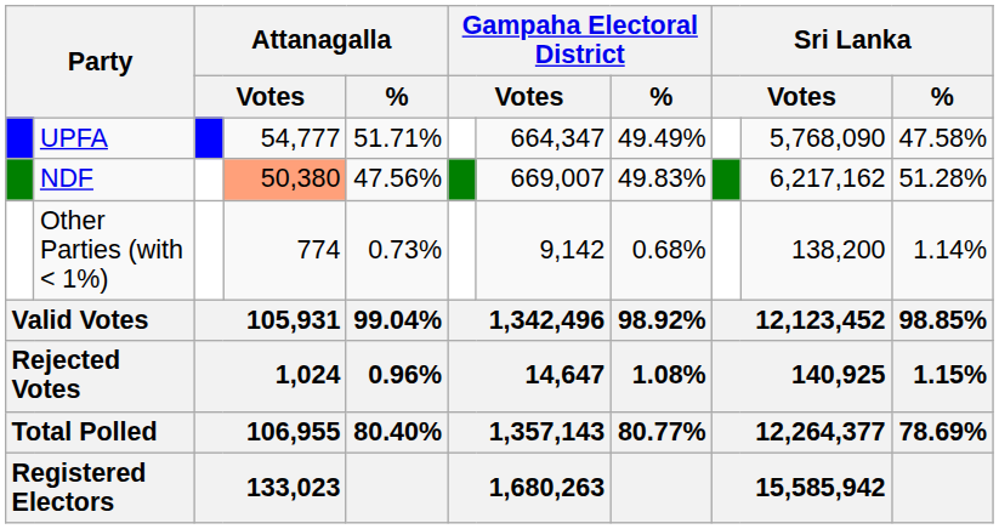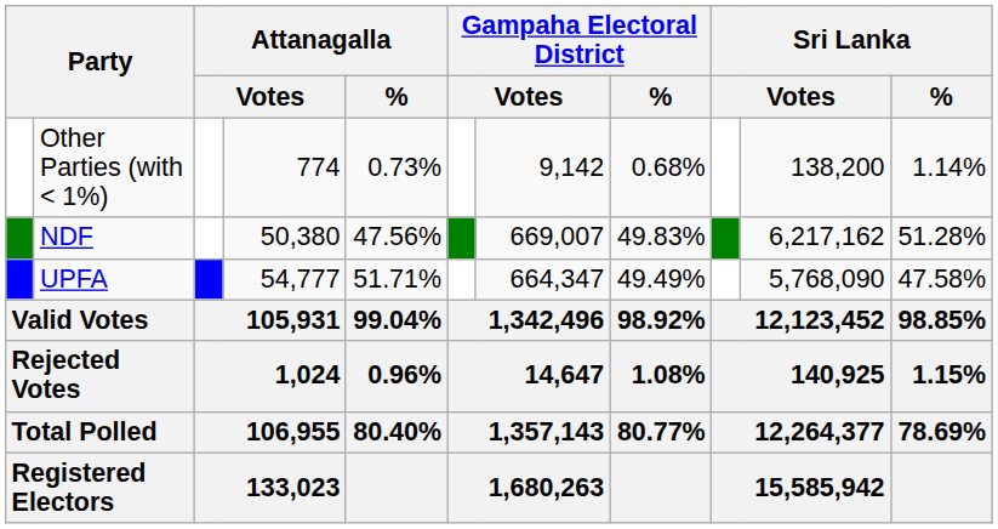rows swapped: UPFA <-> Other Parties (with < 1%)
NDF | column 4: lightsalmon background -> no background
